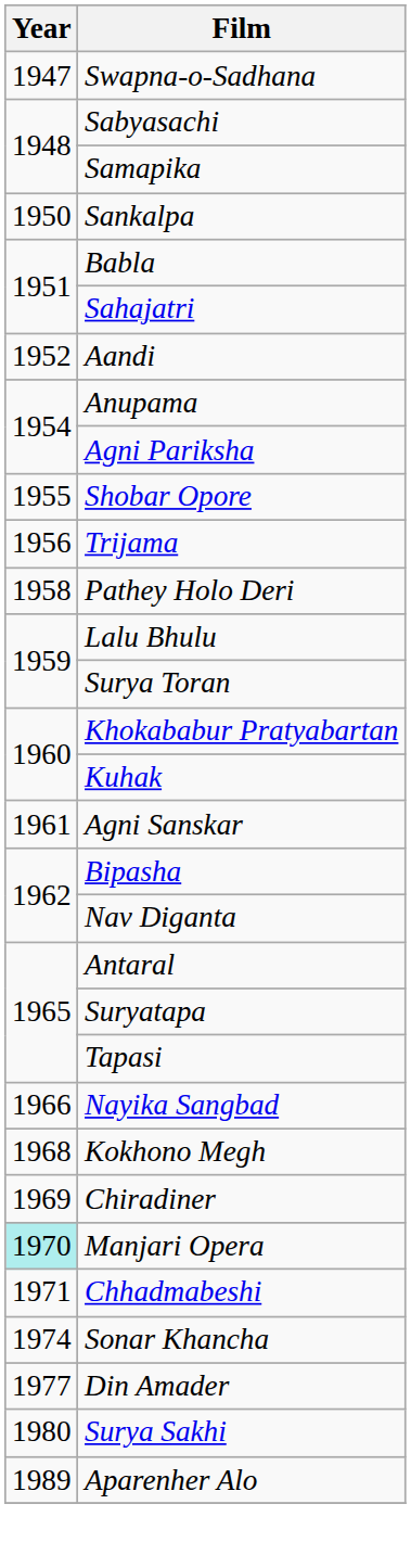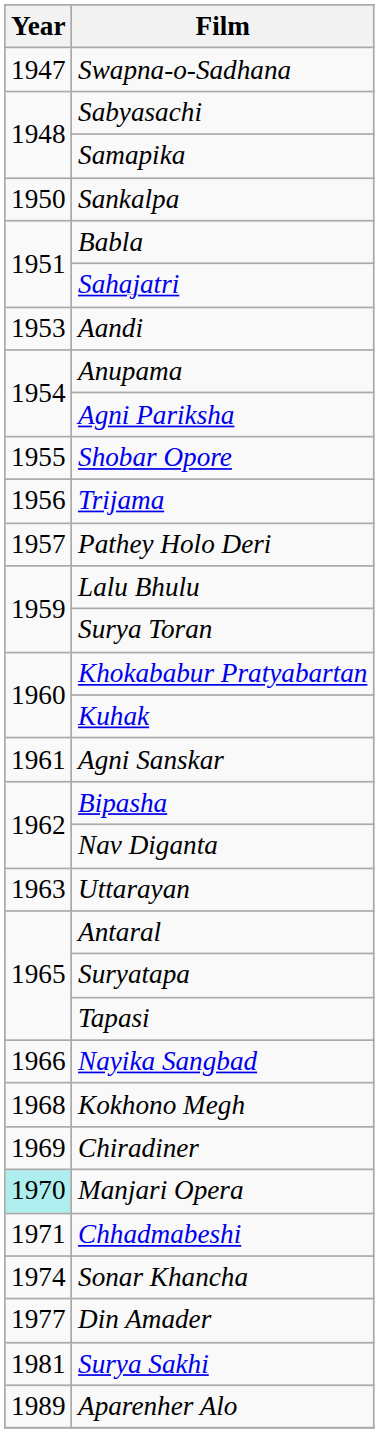Aandi | Year: 1952 -> 1953
Pathey Holo Deri | Year: 1958 -> 1957
+ row: 1963 | Uttarayan
Surya Sakhi | Year: 1980 -> 1981
